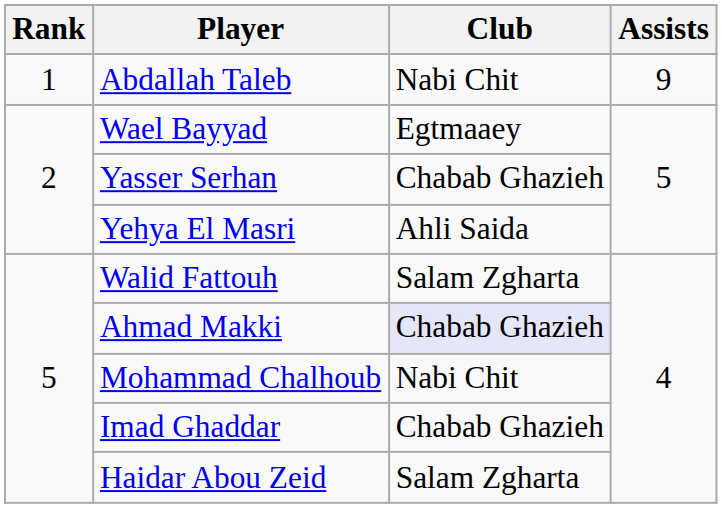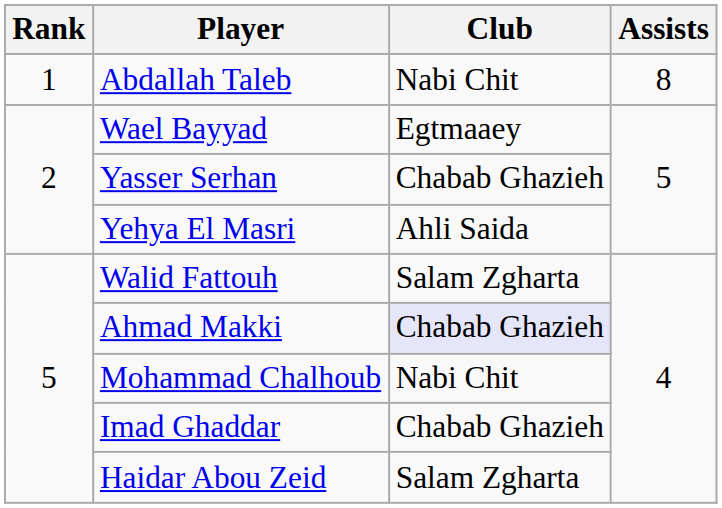Abdallah Taleb | Assists: 9 -> 8
